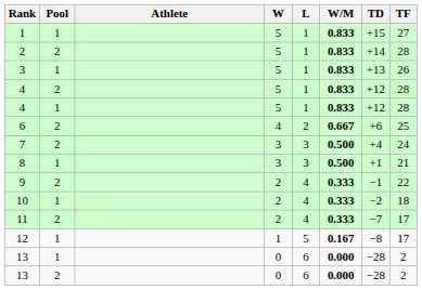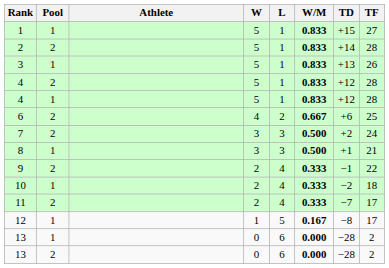7 | TD: +4 -> +2
